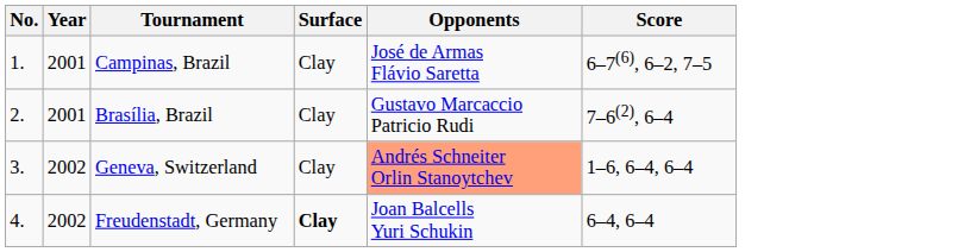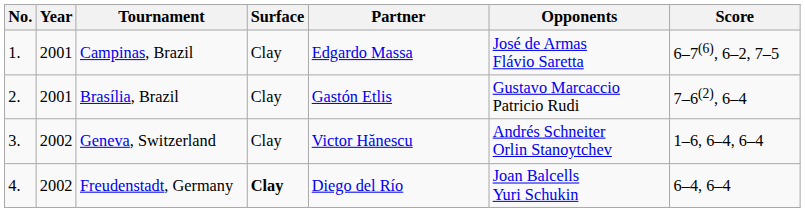+ column: Partner | Edgardo Massa | Gastón Etlis | Victor Hănescu | Diego del Río
Geneva, Switzerland | Opponents: lightsalmon background -> no background
